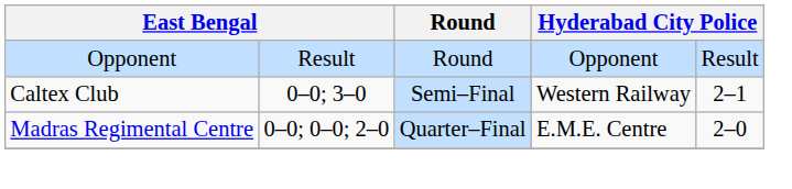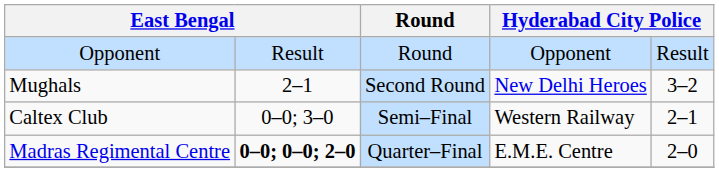+ row: Mughals | 2–1 | Second Round | New Delhi Heroes | 3–2
Madras Regimental Centre | column 2: normal -> bold
